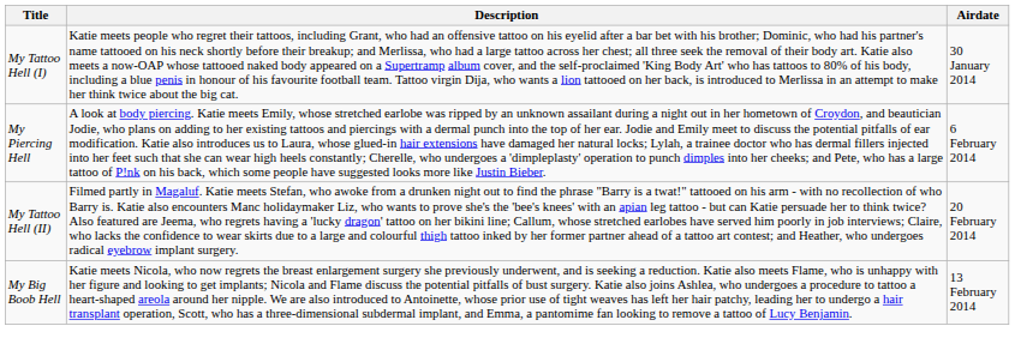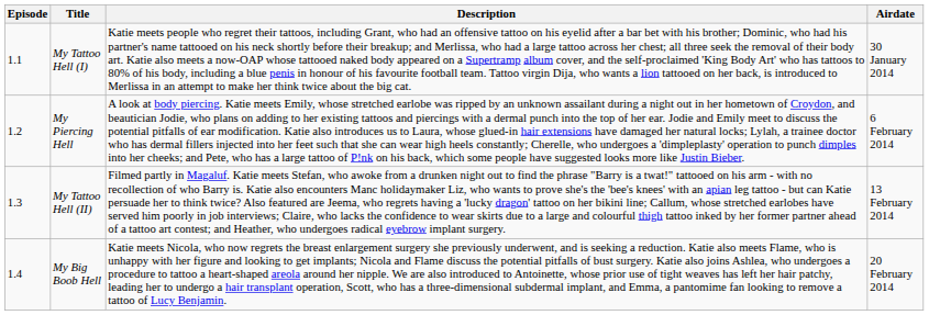+ column: Episode | 1.1 | 1.2 | 1.3 | 1.4
My Tattoo Hell (II) | Airdate: 20 February 2014 -> 13 February 2014
My Big Boob Hell | Airdate: 13 February 2014 -> 20 February 2014
